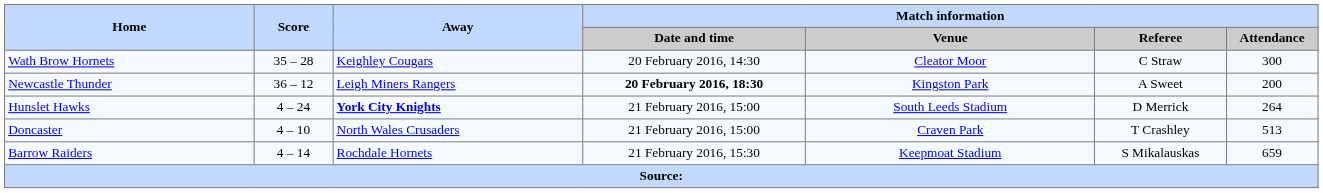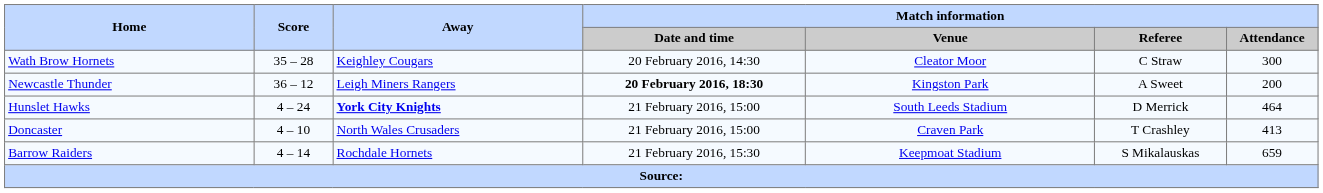Hunslet Hawks | Match information / Attendance: 264 -> 464
Doncaster | Match information / Attendance: 513 -> 413
